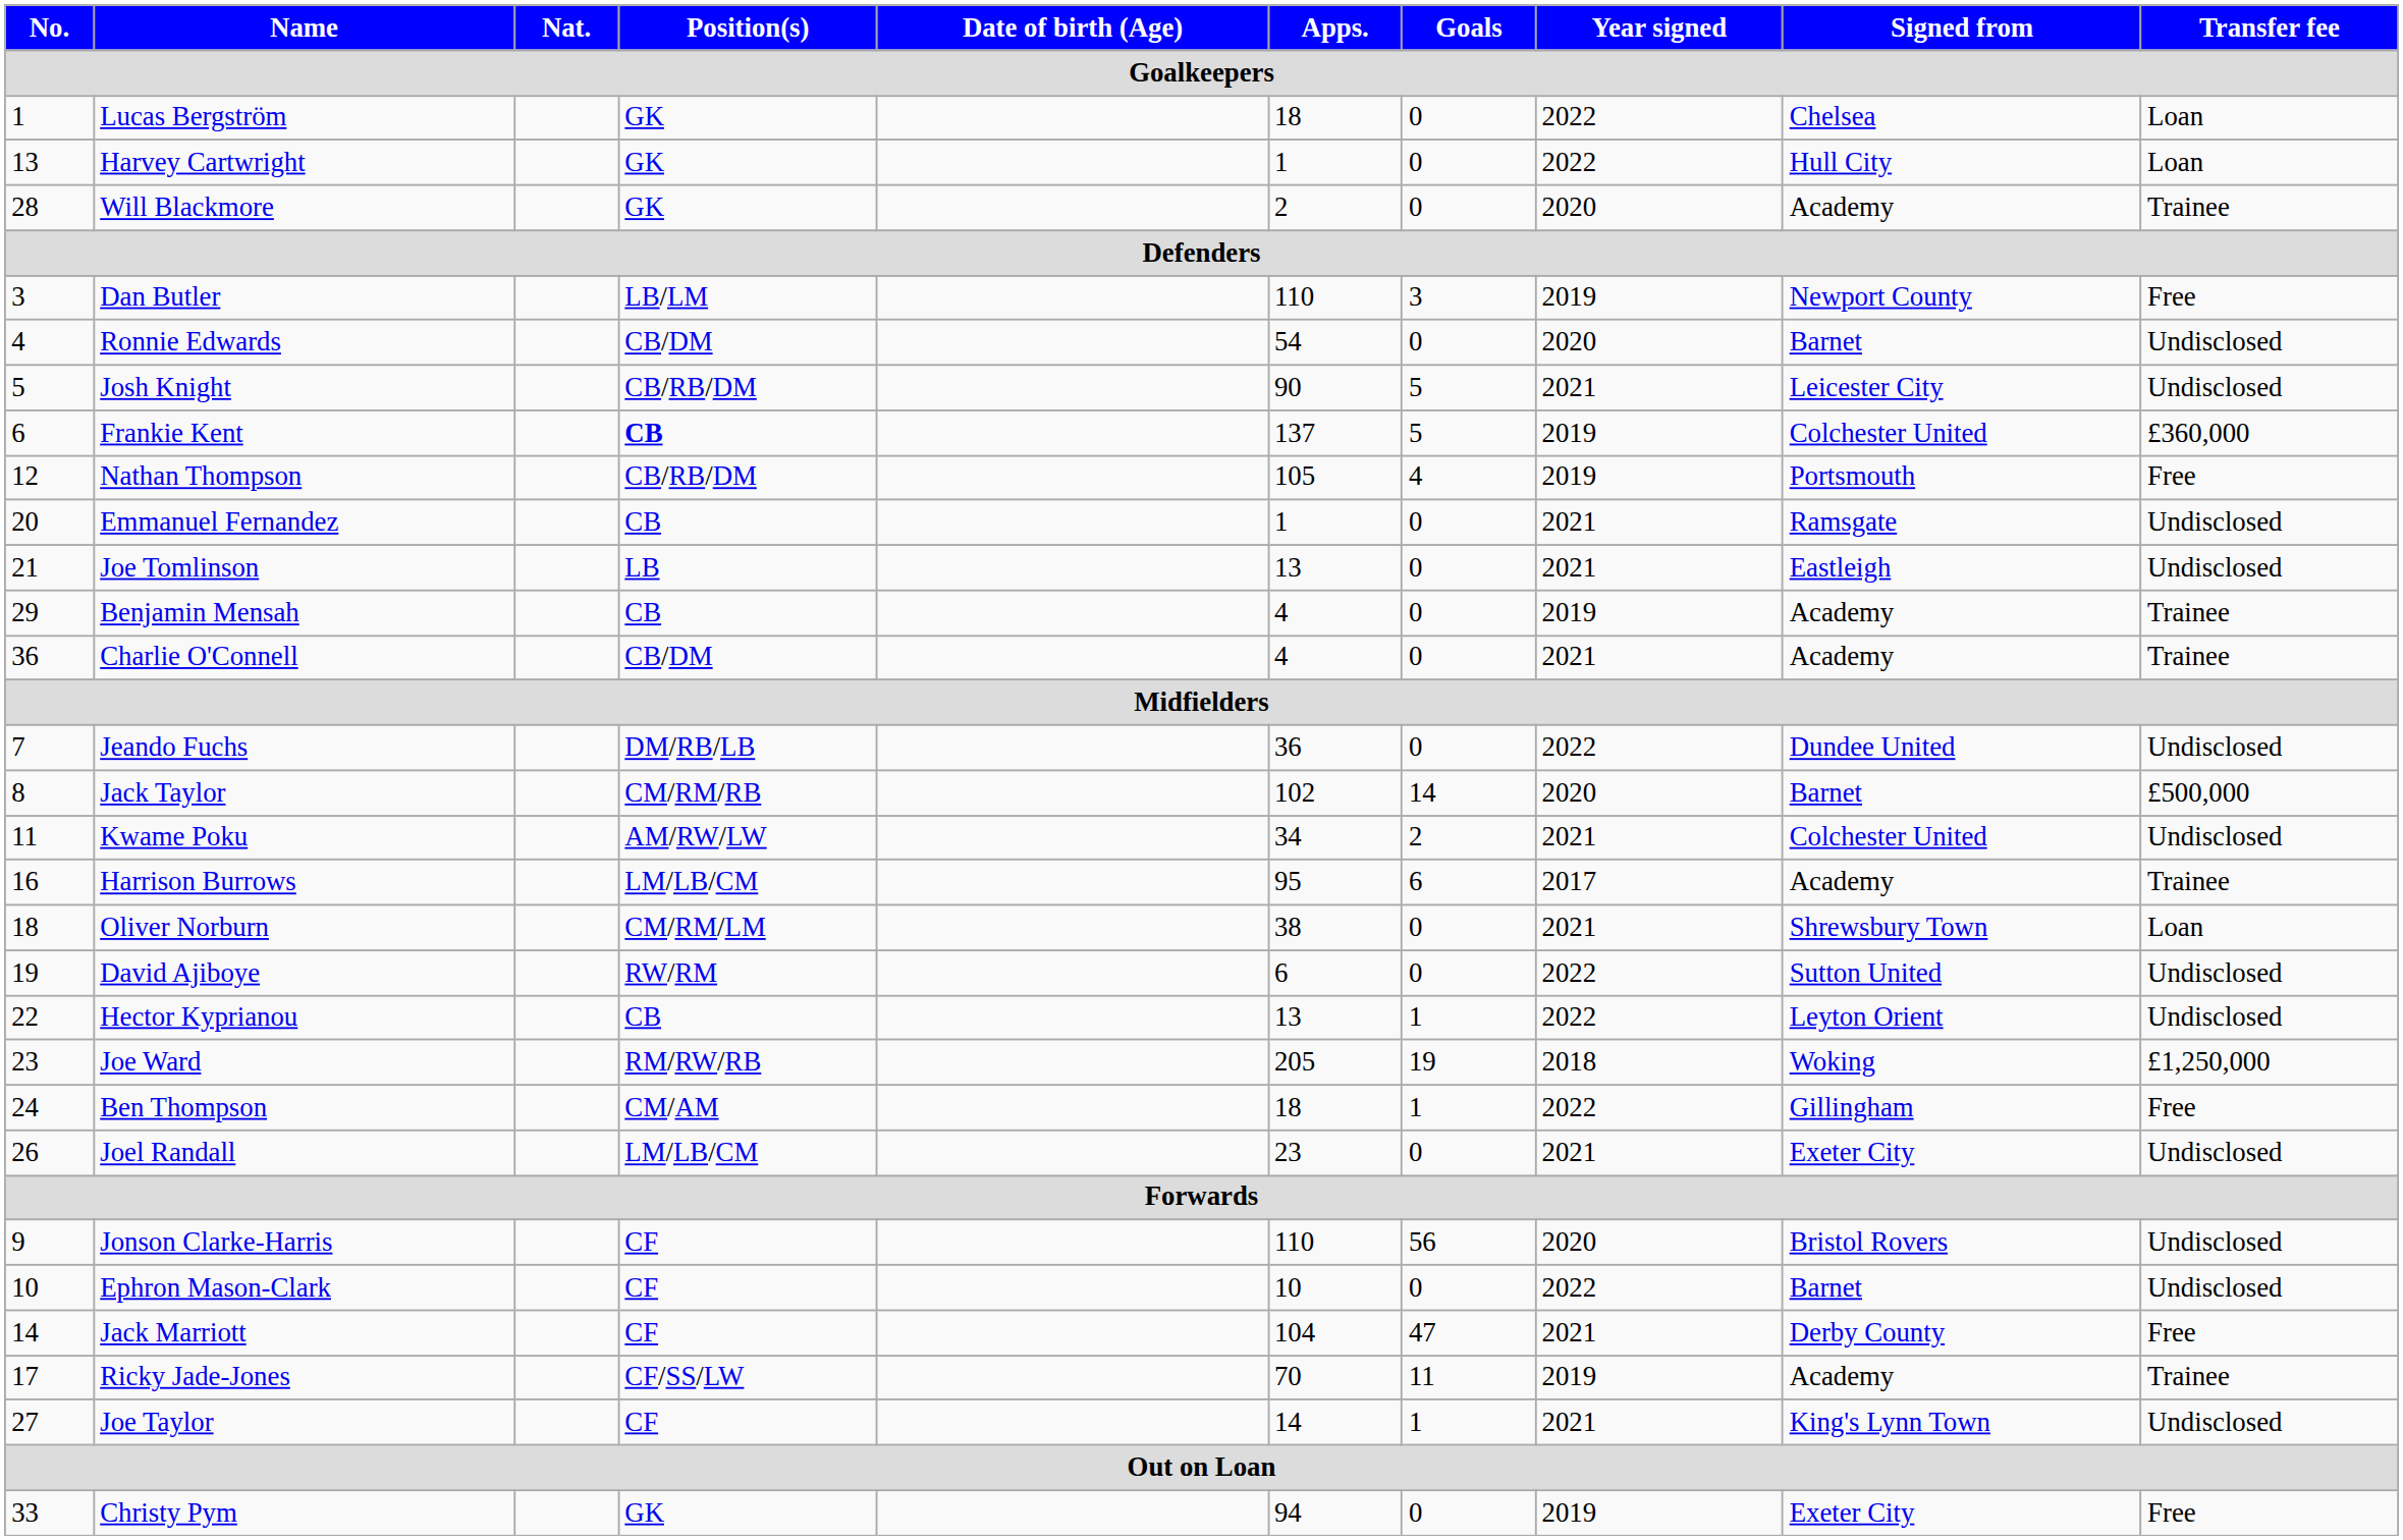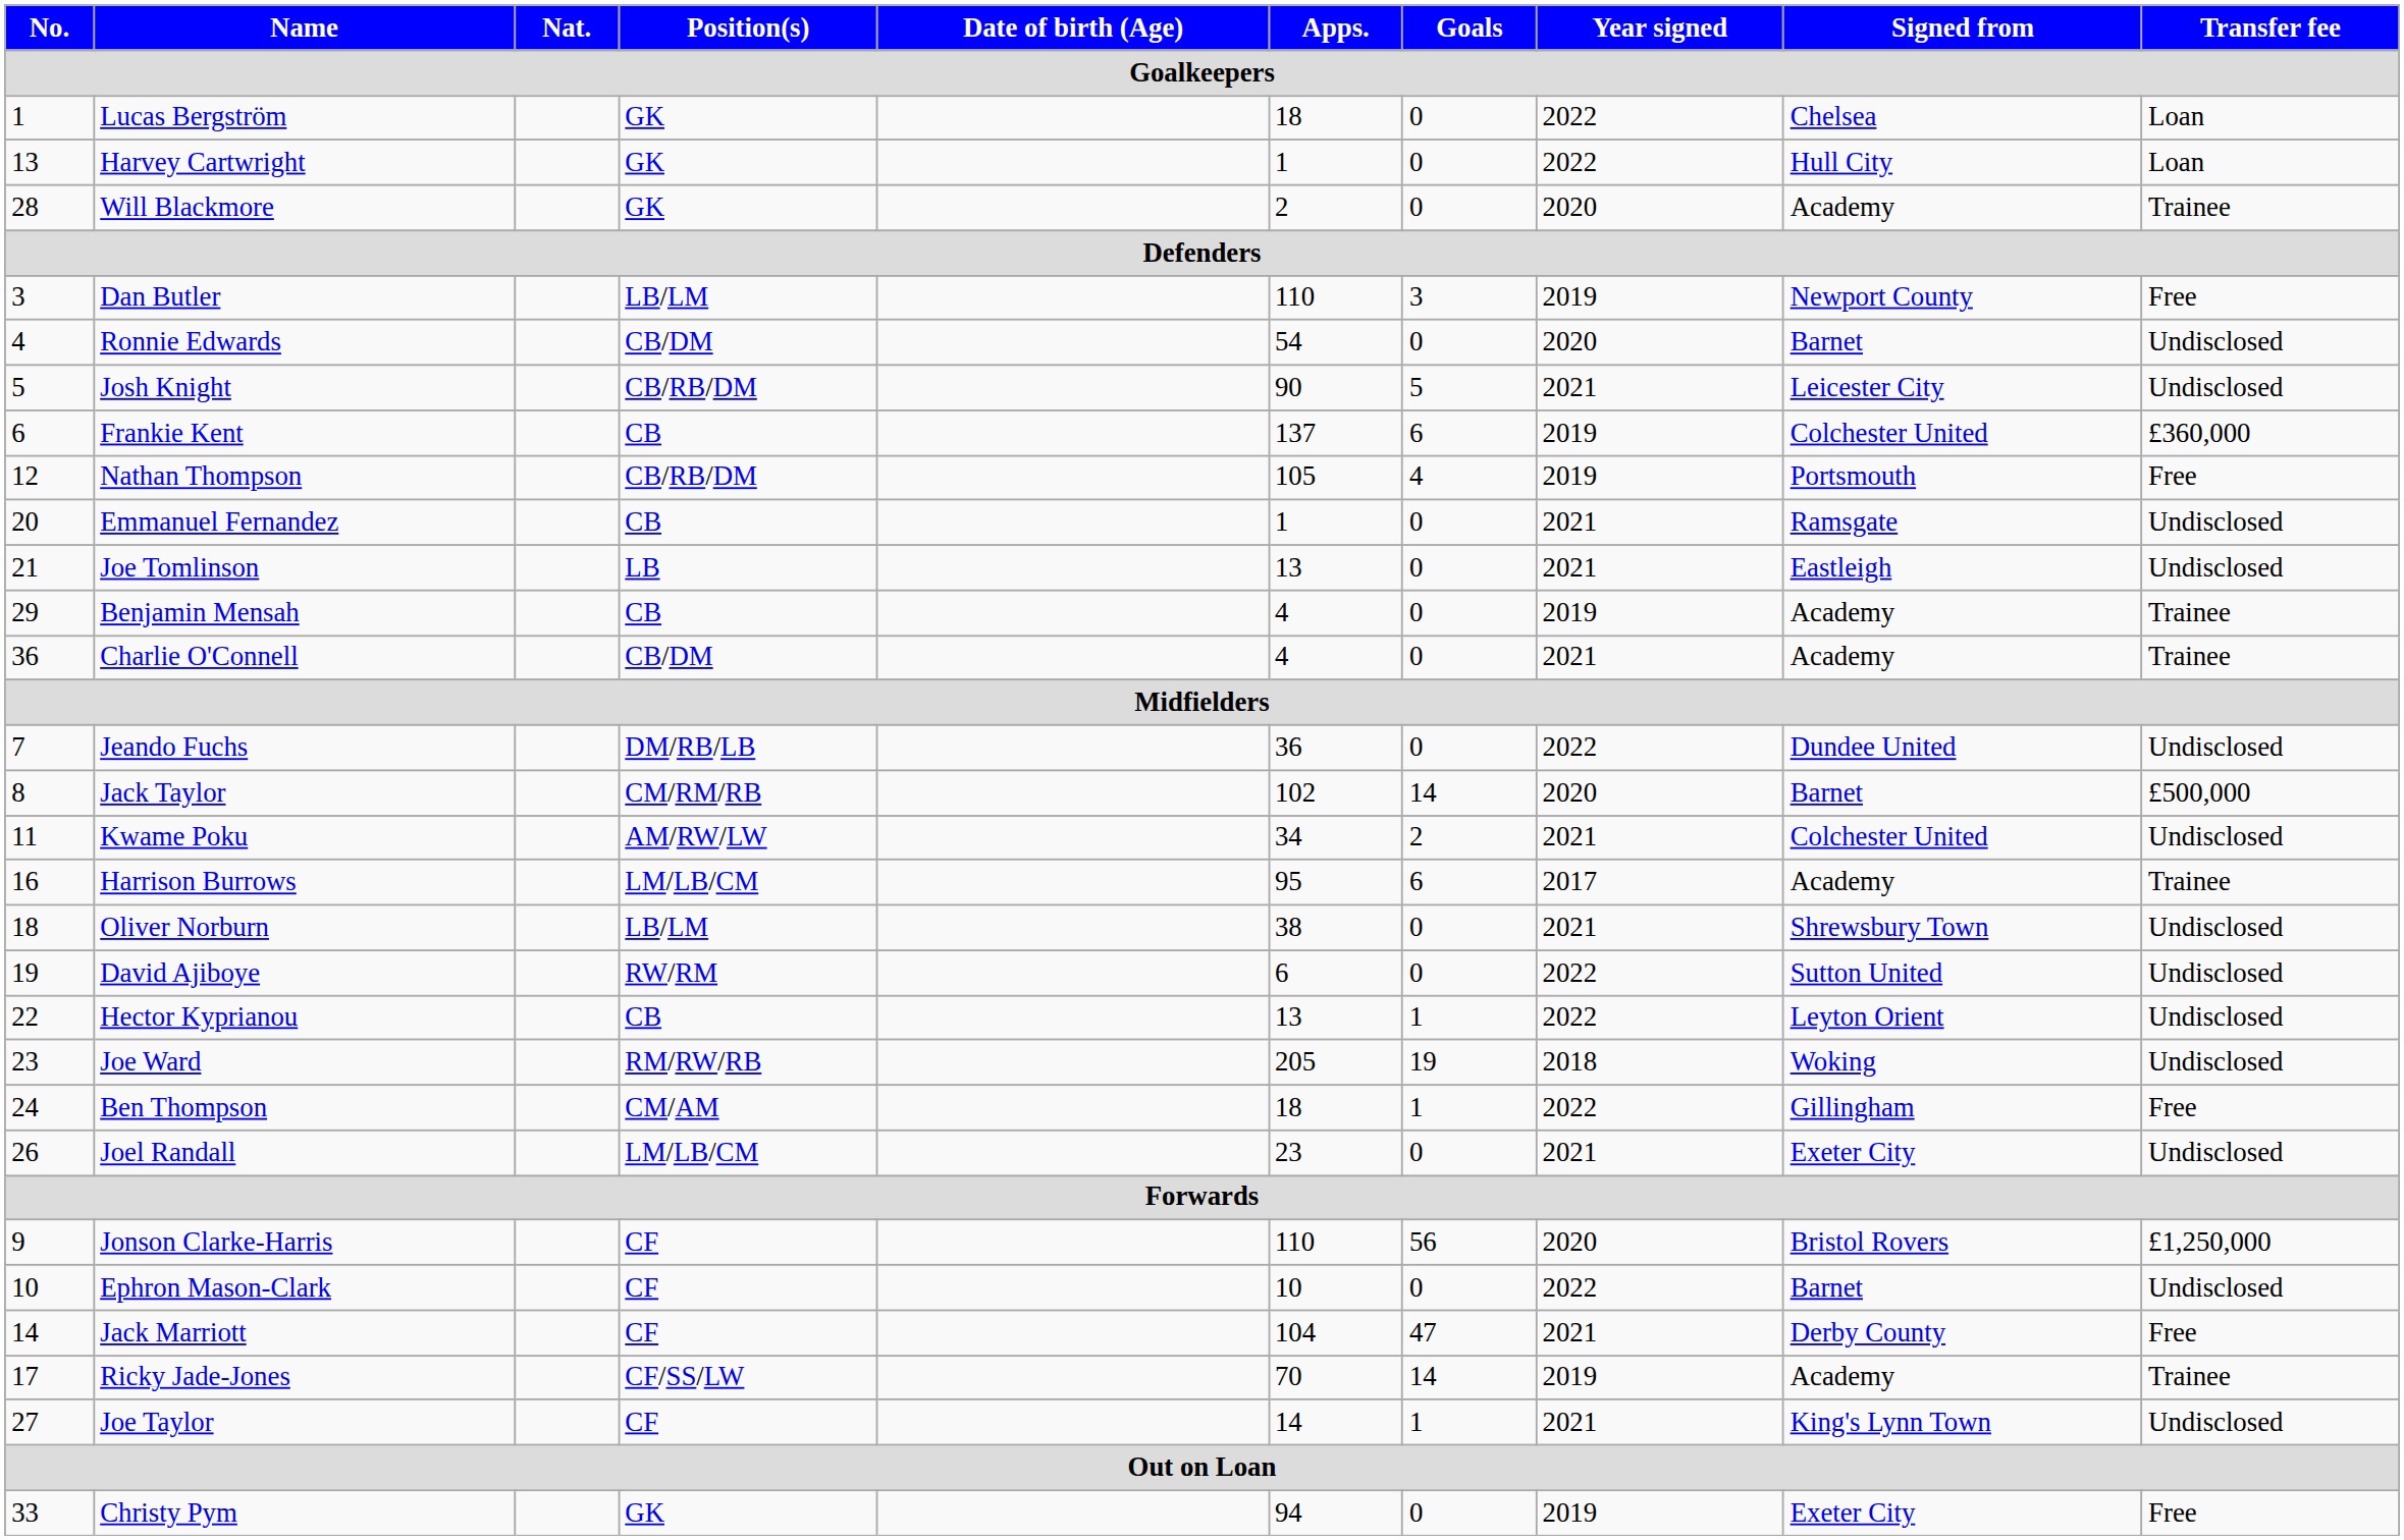Frankie Kent | Position(s): bold -> normal
Frankie Kent | Goals: 5 -> 6
Oliver Norburn | Position(s): CM/RM/LM -> LB/LM
Oliver Norburn | Transfer fee: Loan -> Undisclosed
Joe Ward | Transfer fee: £1,250,000 -> Undisclosed
Jonson Clarke-Harris | Transfer fee: Undisclosed -> £1,250,000
Ricky Jade-Jones | Goals: 11 -> 14
